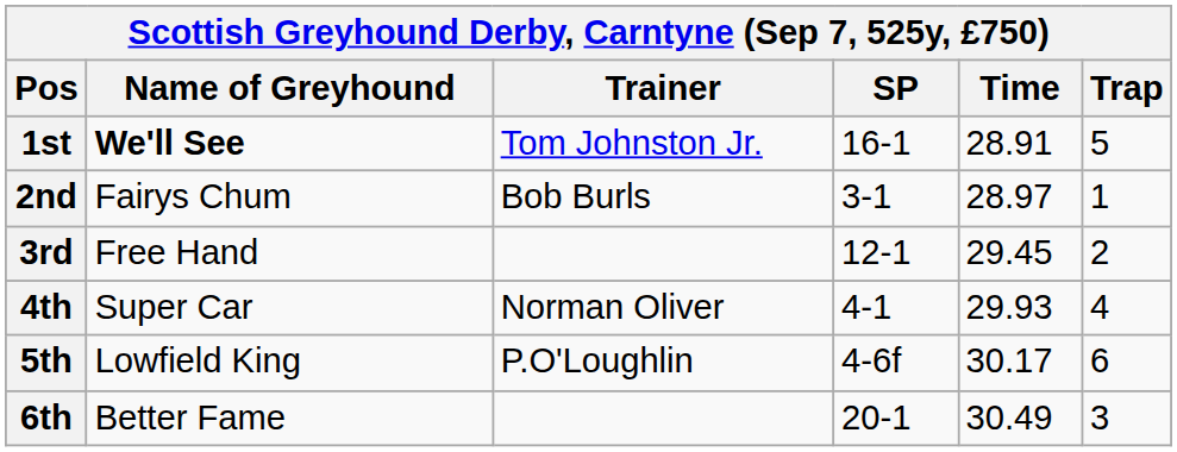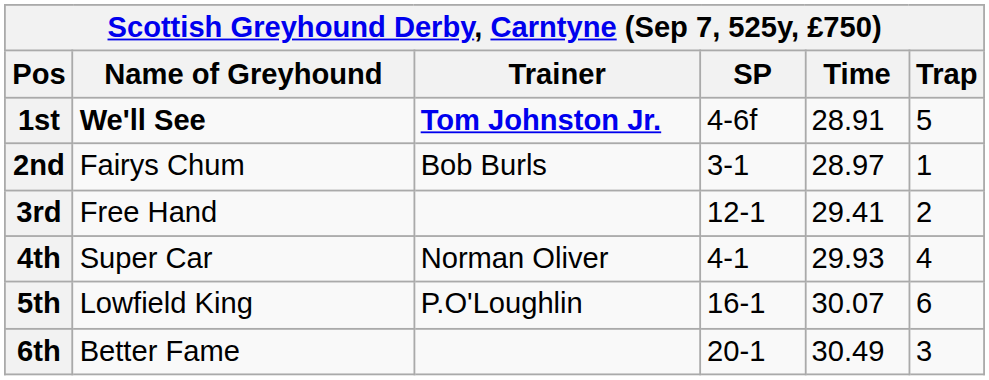1st | Trainer: normal -> bold
1st | SP: 16-1 -> 4-6f
3rd | Time: 29.45 -> 29.41
5th | SP: 4-6f -> 16-1
5th | Time: 30.17 -> 30.07
